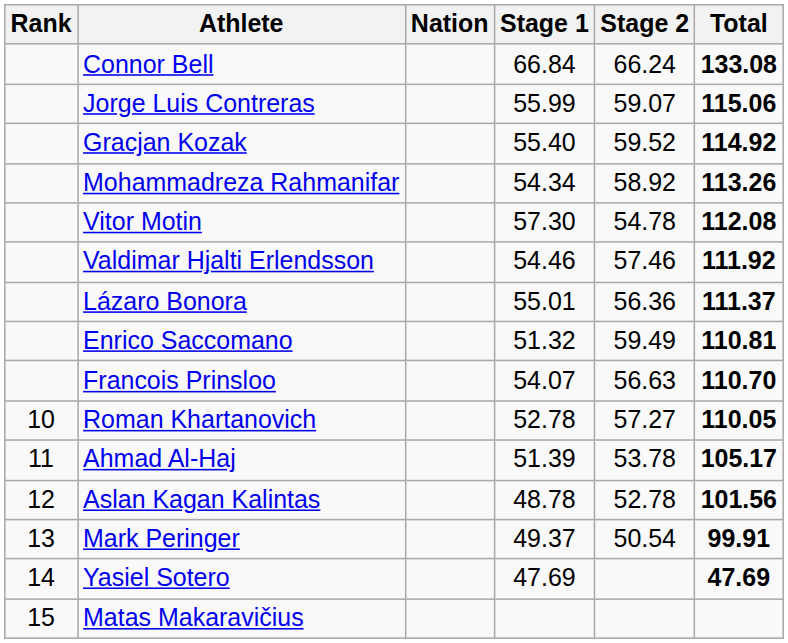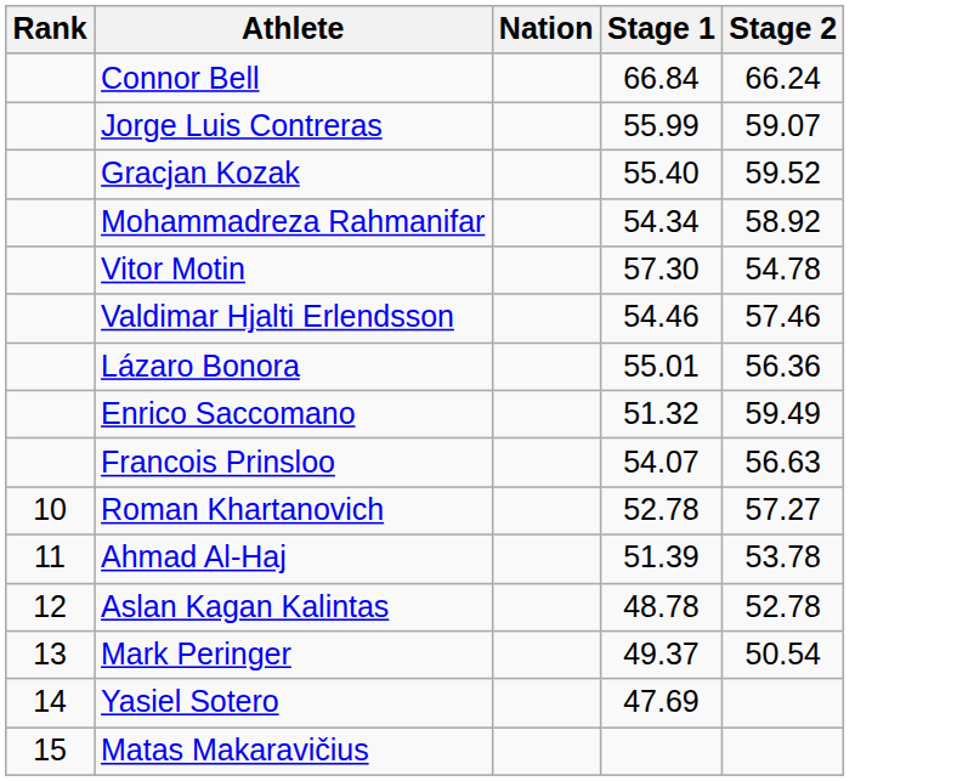- column: Total | 133.08 | 115.06 | 114.92 | 113.26 | 112.08 | 111.92 | 111.37 | 110.81 | 110.70 | 110.05 | 105.17 | 101.56 | 99.91 | 47.69
